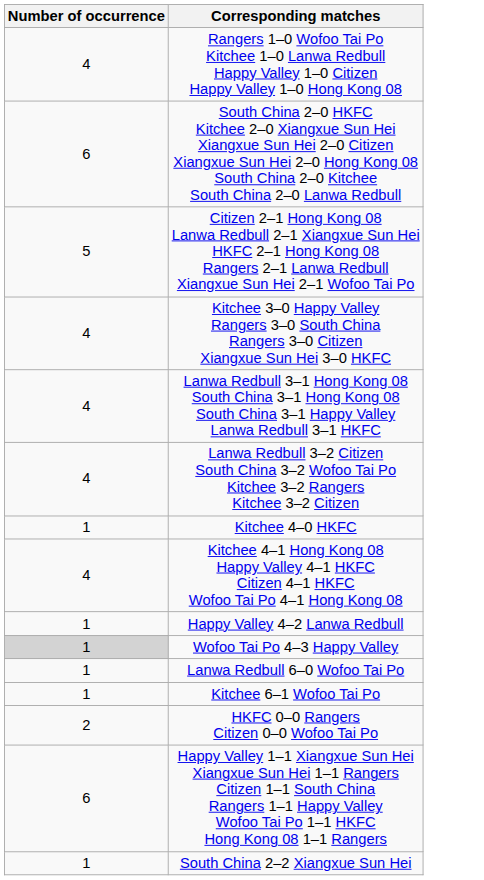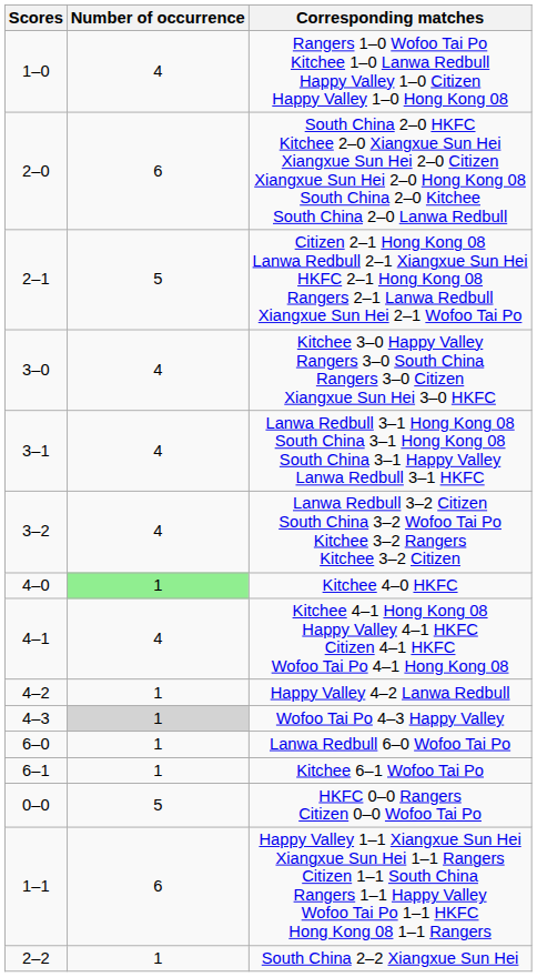+ column: Scores | 1–0 | 2–0 | 2–1 | 3–0 | 3–1 | 3–2 | 4–0 | 4–1 | 4–2 | 4–3 | 6–0 | 6–1 | 0–0 | 1–1 | 2–2
Kitchee 4–0 HKFC | Number of occurrence: no background -> lightgreen background
HKFC 0–0 Rangers Citizen 0–0 Wofoo Tai Po | Number of occurrence: 2 -> 5
